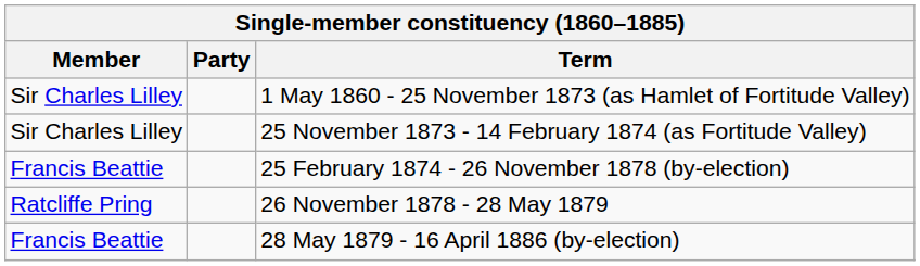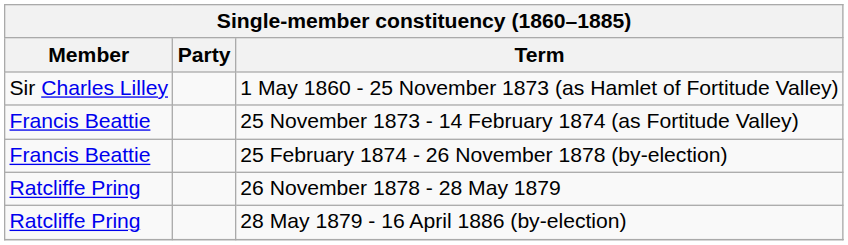25 November 1873 - 14 February 1874 (as Fortitude Valley) | Member: Sir Charles Lilley -> Francis Beattie
28 May 1879 - 16 April 1886 (by-election) | Member: Francis Beattie -> Ratcliffe Pring
